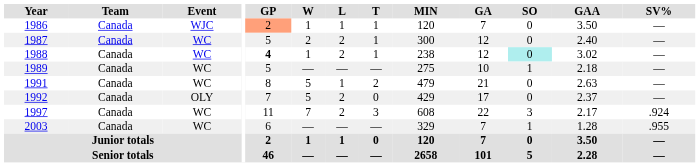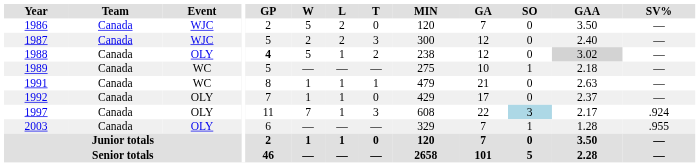1986 | GP: lightsalmon background -> no background
1986 | W: 1 -> 5
1986 | L: 1 -> 2
1986 | T: 1 -> 0
1987 | Event: WC -> WJC
1987 | T: 1 -> 3
1988 | Event: WC -> OLY
1988 | W: 1 -> 5
1988 | L: 2 -> 1
1988 | T: 1 -> 2
1988 | SO: paleturquoise background -> no background
1988 | GAA: no background -> lightgrey background
1991 | W: 5 -> 1
1991 | T: 2 -> 1
1992 | W: 5 -> 1
1992 | L: 2 -> 1
1997 | Event: WC -> OLY
1997 | L: 2 -> 1
1997 | SO: no background -> lightblue background
2003 | Event: WC -> OLY
